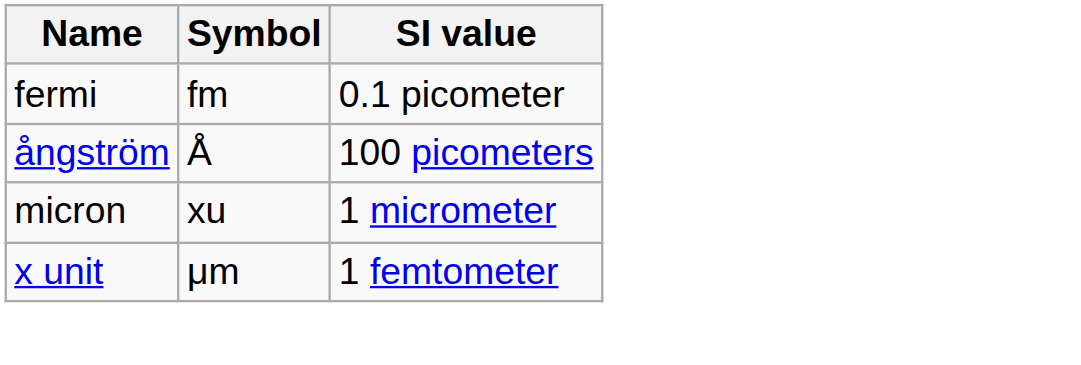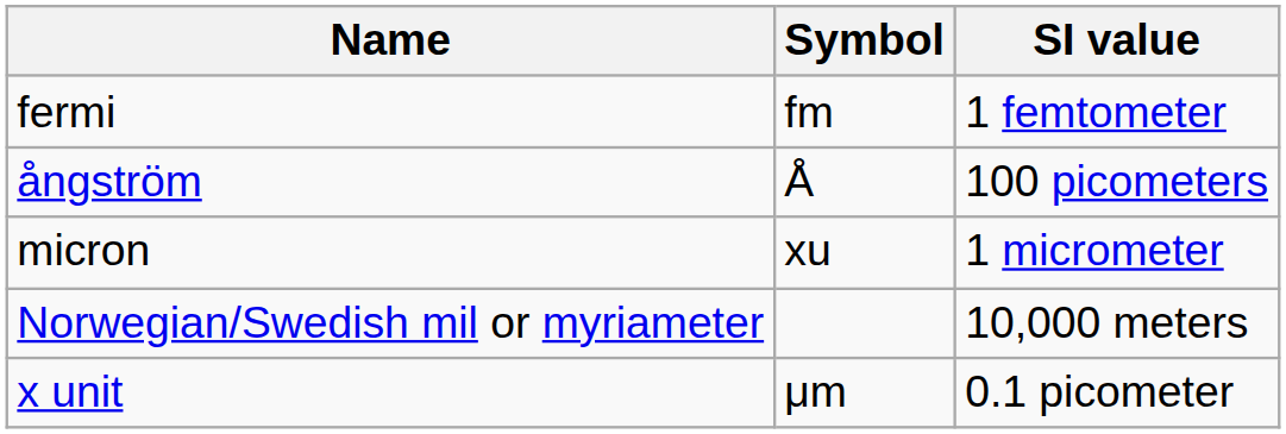fermi | SI value: 0.1 picometer -> 1 femtometer
+ row: Norwegian/Swedish mil or myriameter | 10,000 meters
x unit | SI value: 1 femtometer -> 0.1 picometer
